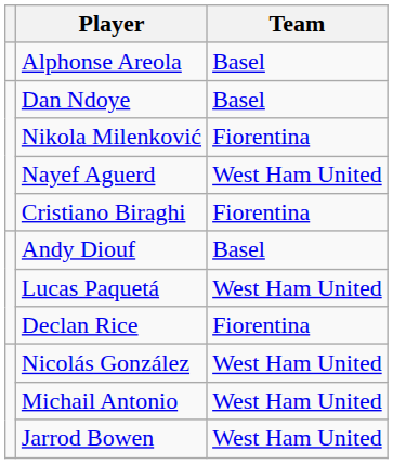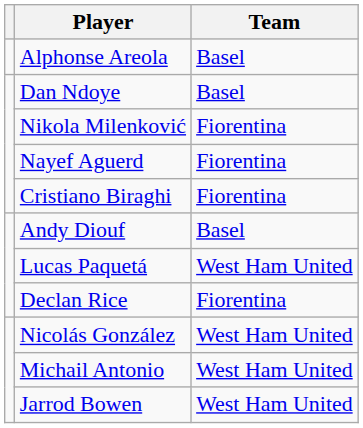Nayef Aguerd | Team: West Ham United -> Fiorentina
